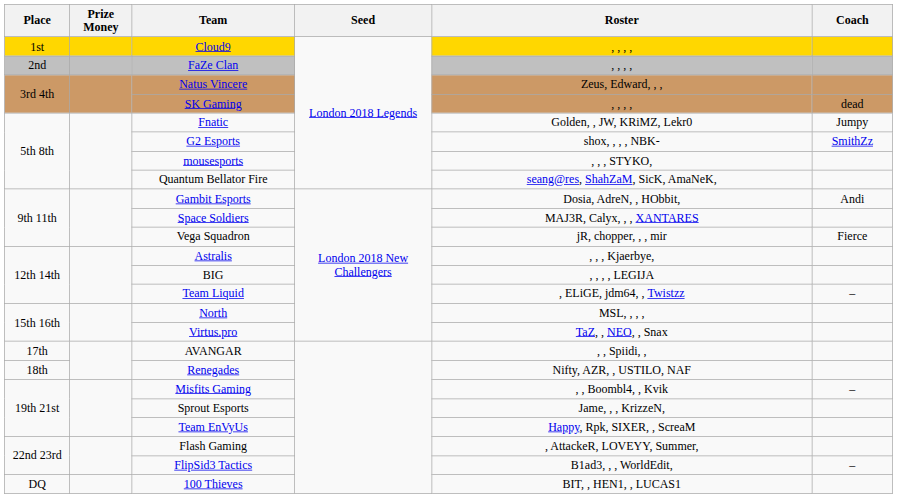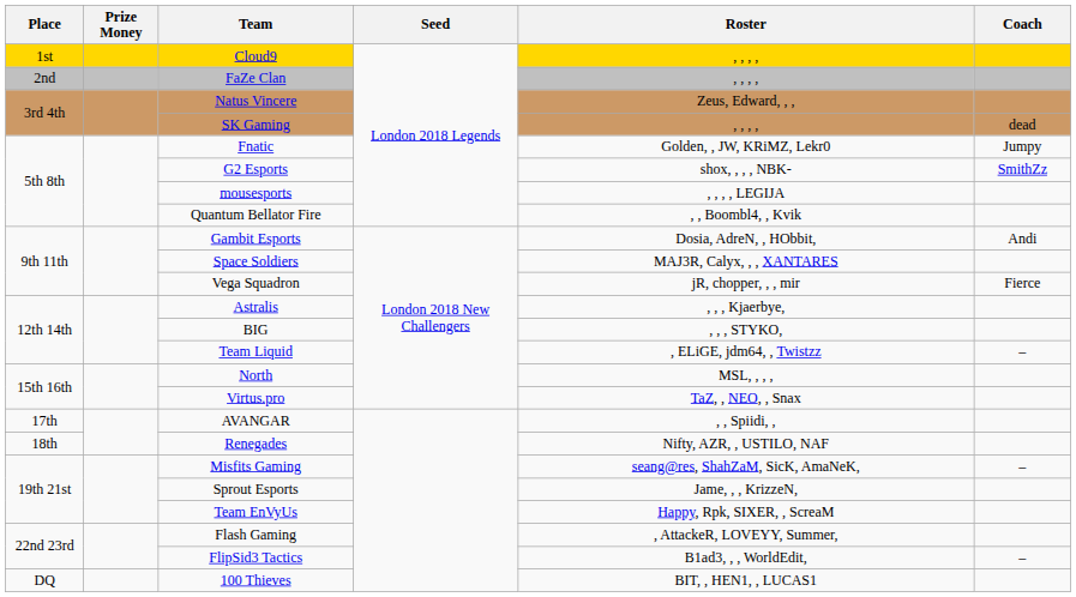mousesports | Roster: , , , STYKO, -> , , , , LEGIJA
Quantum Bellator Fire | Roster: seang@res, ShahZaM, SicK, AmaNeK, -> , , Boombl4, , Kvik
BIG | Roster: , , , , LEGIJA -> , , , STYKO,
Misfits Gaming | Roster: , , Boombl4, , Kvik -> seang@res, ShahZaM, SicK, AmaNeK,
